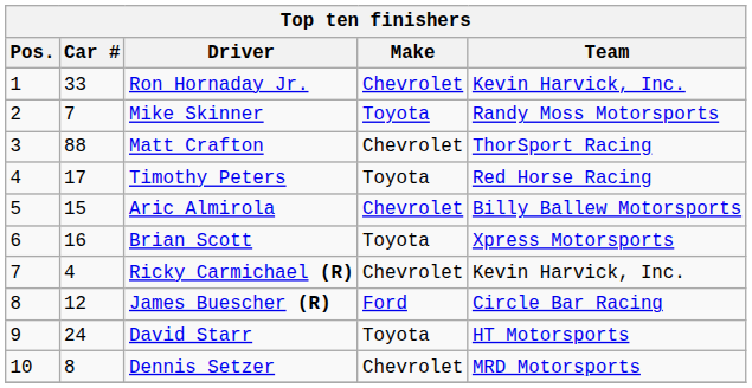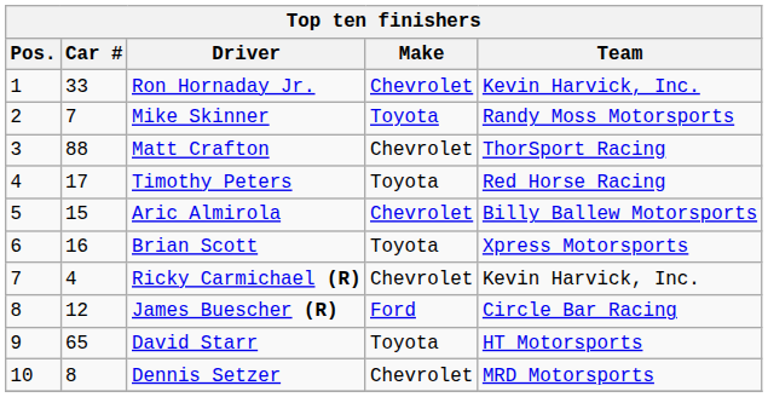David Starr | Car #: 24 -> 65
